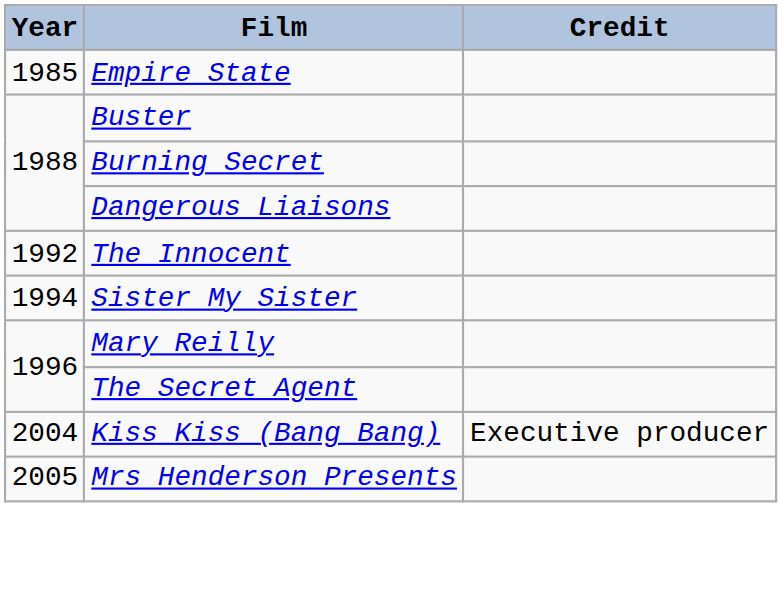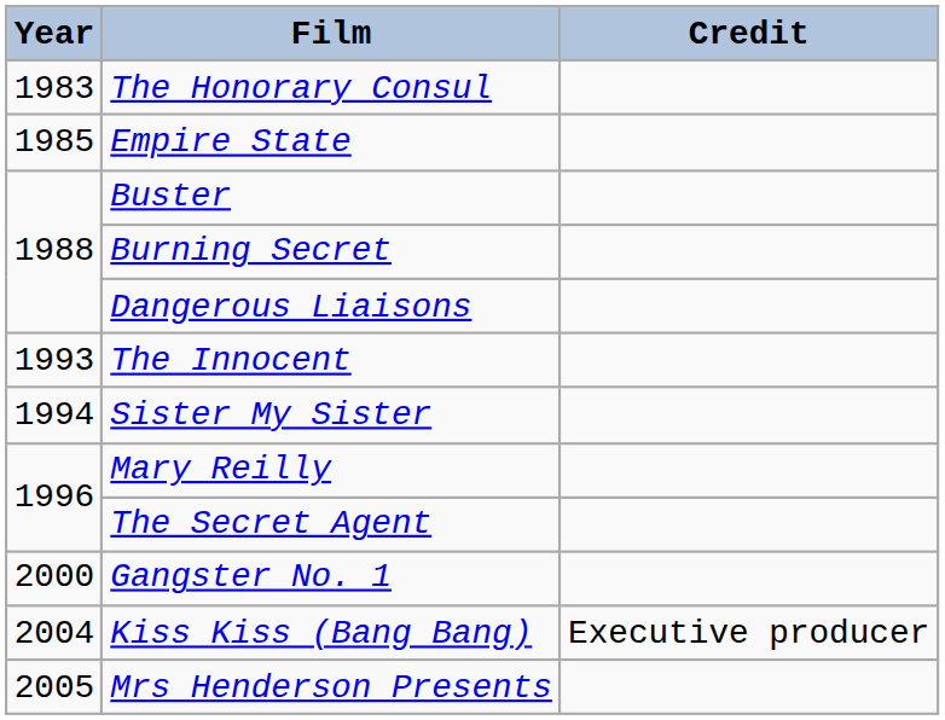+ row: 1983 | The Honorary Consul
The Innocent | Year: 1992 -> 1993
+ row: 2000 | Gangster No. 1
